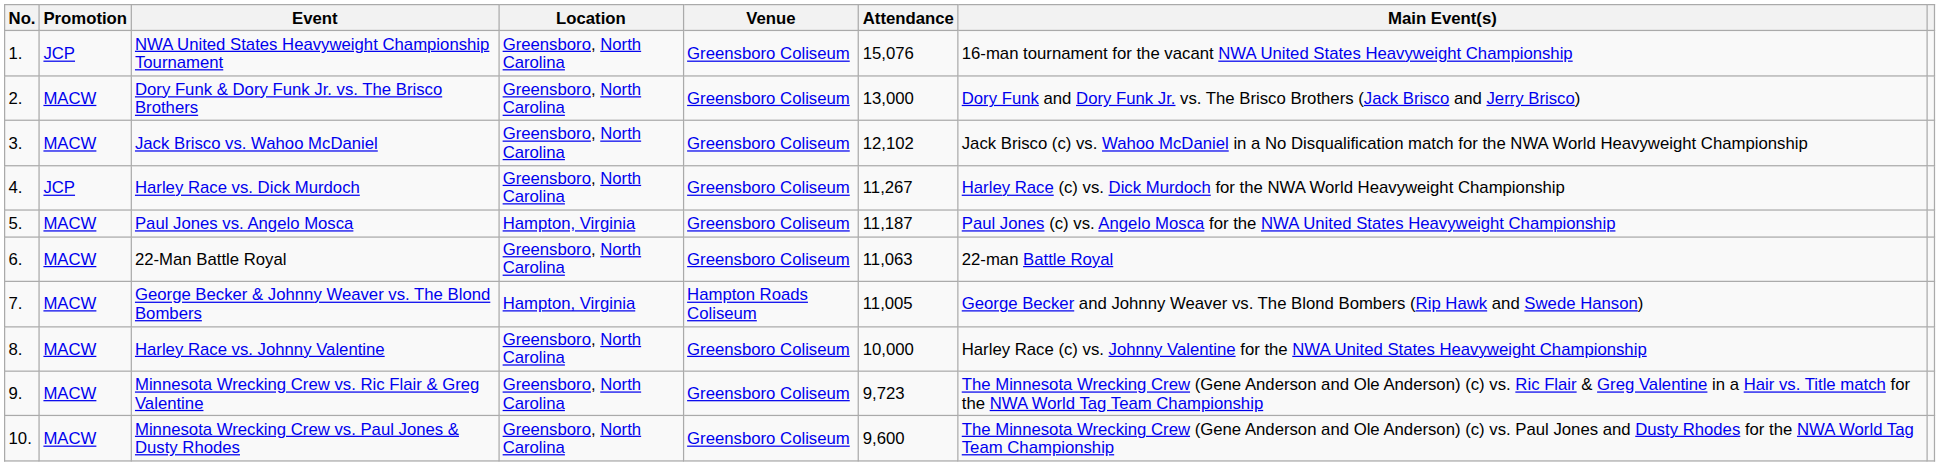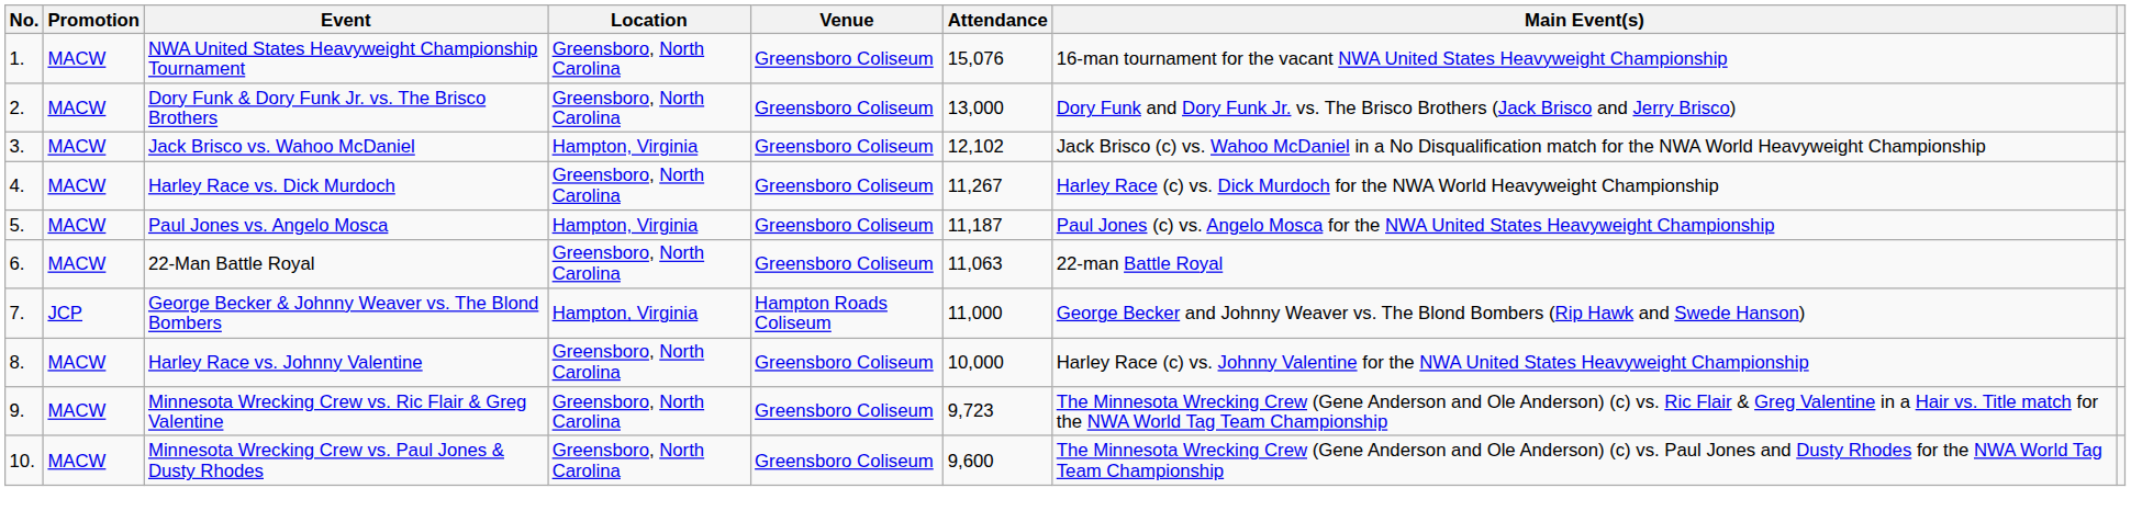NWA United States Heavyweight Championship Tournament | Promotion: JCP -> MACW
Jack Brisco vs. Wahoo McDaniel | Location: Greensboro, North Carolina -> Hampton, Virginia
Harley Race vs. Dick Murdoch | Promotion: JCP -> MACW
George Becker & Johnny Weaver vs. The Blond Bombers | Promotion: MACW -> JCP
George Becker & Johnny Weaver vs. The Blond Bombers | Attendance: 11,005 -> 11,000
